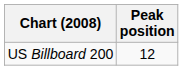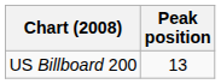US Billboard 200 | Peak position: 12 -> 13
